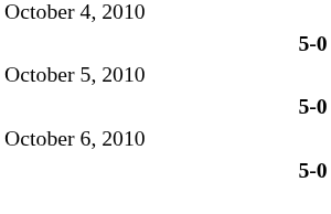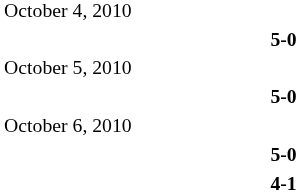+ row: 4-1
